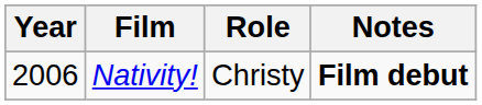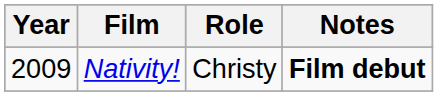Nativity! | Year: 2006 -> 2009
